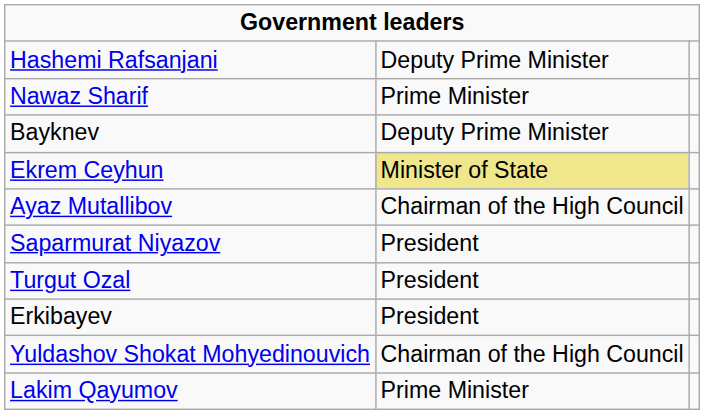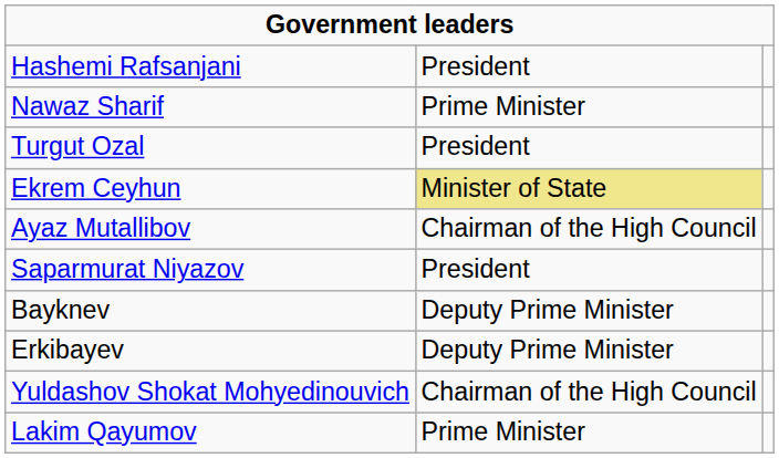Hashemi Rafsanjani | column 2: Deputy Prime Minister -> President
rows swapped: Turgut Ozal <-> Bayknev
Erkibayev | column 2: President -> Deputy Prime Minister
